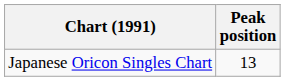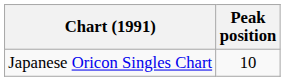Japanese Oricon Singles Chart | Peak position: 13 -> 10
